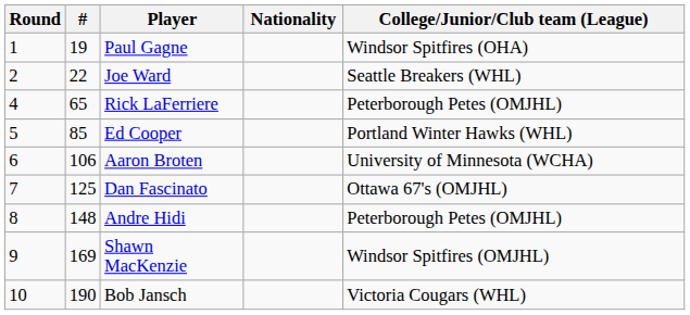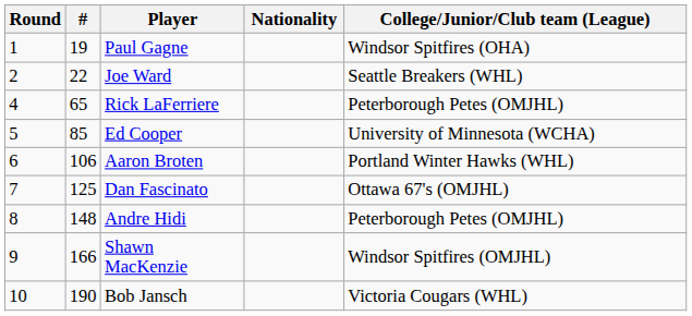Ed Cooper | College/Junior/Club team (League): Portland Winter Hawks (WHL) -> University of Minnesota (WCHA)
Aaron Broten | College/Junior/Club team (League): University of Minnesota (WCHA) -> Portland Winter Hawks (WHL)
Shawn MacKenzie | #: 169 -> 166
